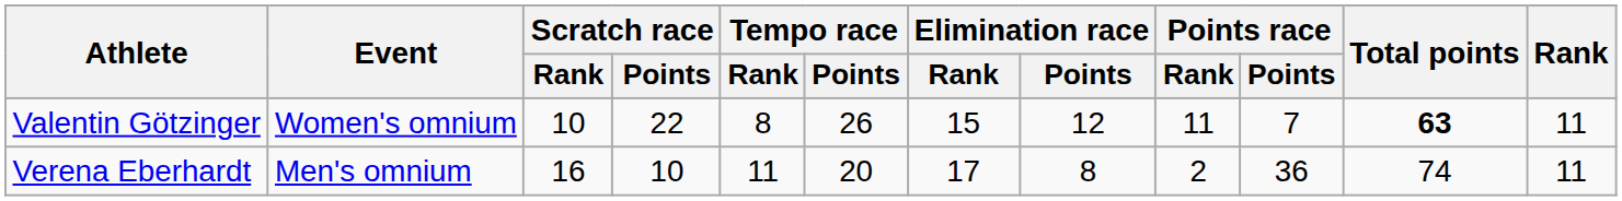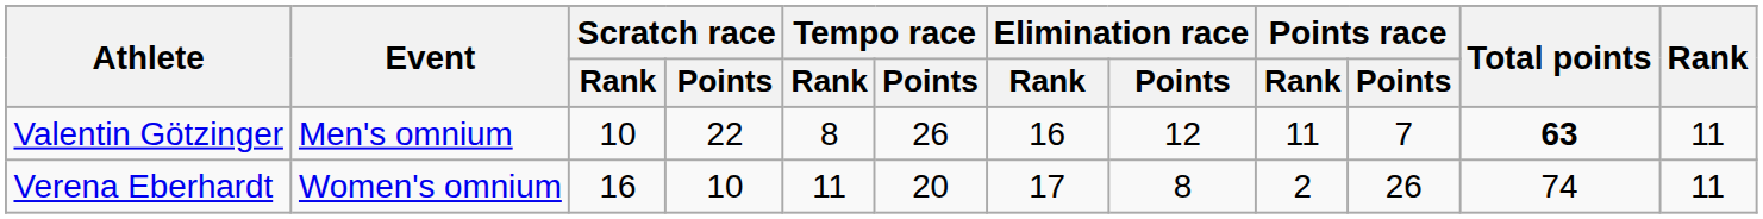Valentin Götzinger | Event: Women's omnium -> Men's omnium
Valentin Götzinger | Elimination race / Rank: 15 -> 16
Verena Eberhardt | Event: Men's omnium -> Women's omnium
Verena Eberhardt | Points race / Points: 36 -> 26
